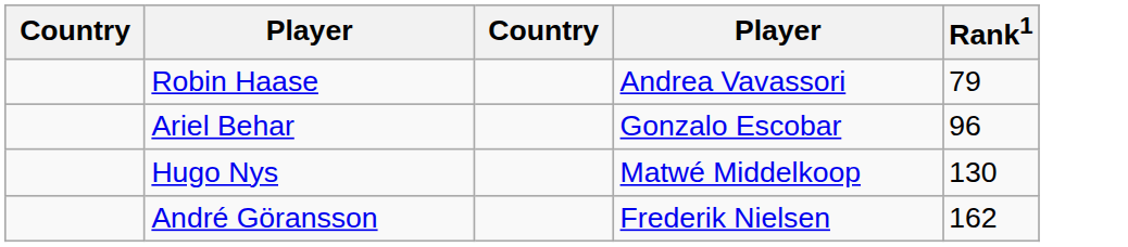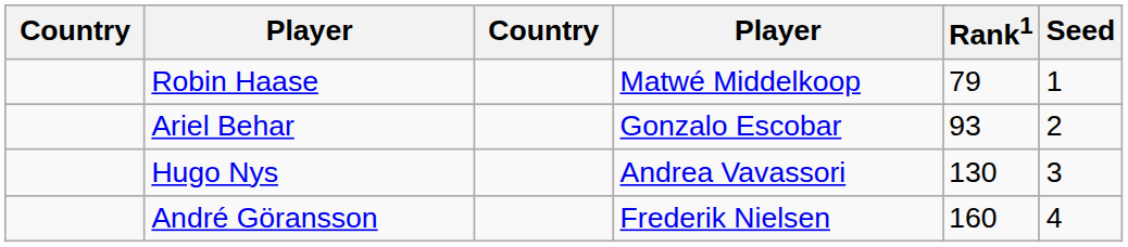+ column: Seed | 1 | 2 | 3 | 4
Robin Haase | column 4: Andrea Vavassori -> Matwé Middelkoop
Ariel Behar | Rank1: 96 -> 93
Hugo Nys | column 4: Matwé Middelkoop -> Andrea Vavassori
André Göransson | Rank1: 162 -> 160
